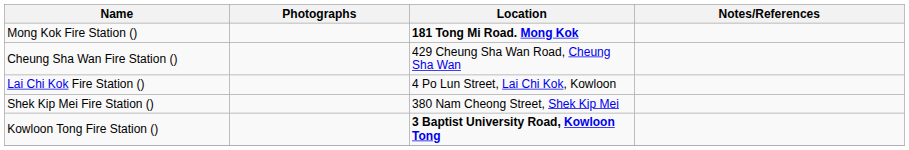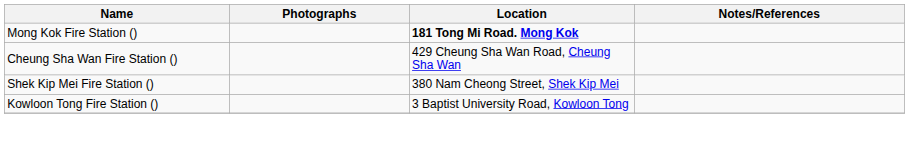- row: Lai Chi Kok Fire Station () | 4 Po Lun Street, Lai Chi Kok, Kowloon
Kowloon Tong Fire Station () | Location: bold -> normal
